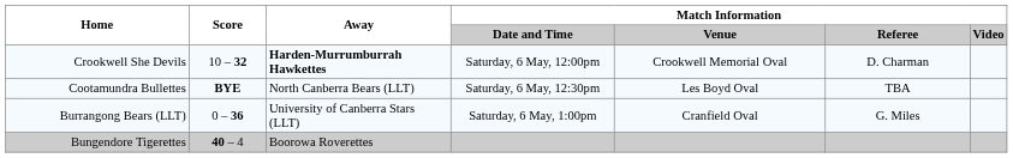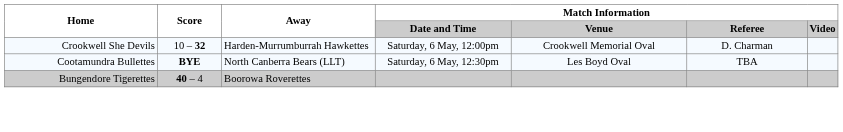Crookwell She Devils | Away: bold -> normal
- row: Burrangong Bears (LLT) | 0 – 36 | University of Canberra Stars (LLT) | Saturday, 6 May, 1:00pm | Cranfield Oval | G. Miles
